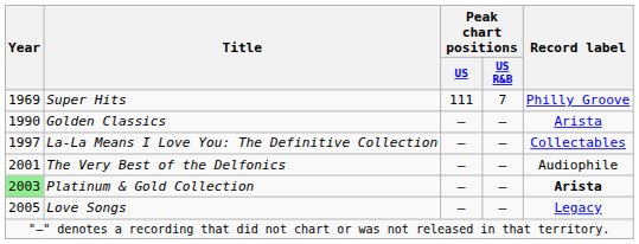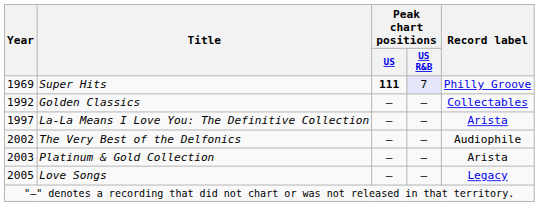Super Hits | Peak chart positions / US: normal -> bold
Super Hits | Peak chart positions / US R&B: no background -> lavender background
Golden Classics | Year: 1990 -> 1992
Golden Classics | Record label: Arista -> Collectables
La-La Means I Love You: The Definitive Collection | Record label: Collectables -> Arista
The Very Best of the Delfonics | Year: 2001 -> 2002
Platinum & Gold Collection | Year: lightgreen background -> no background
Platinum & Gold Collection | Record label: bold -> normal
